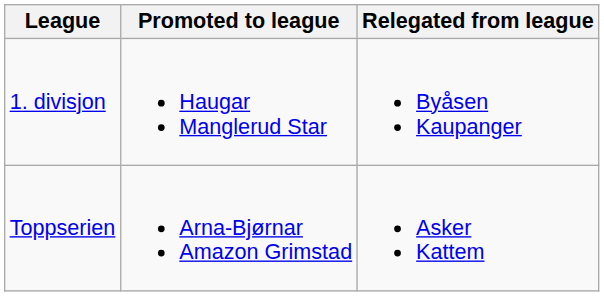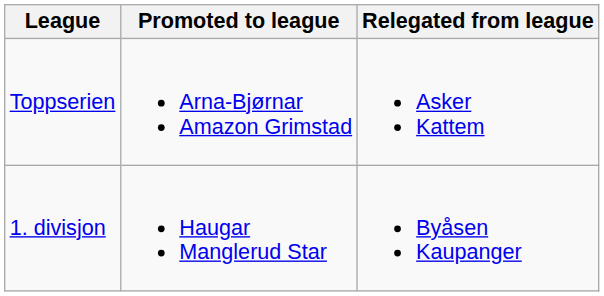rows swapped: Toppserien <-> 1. divisjon
